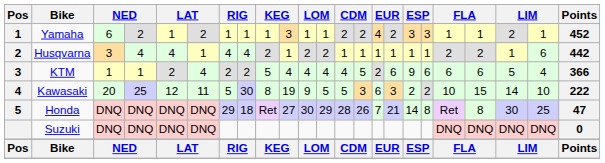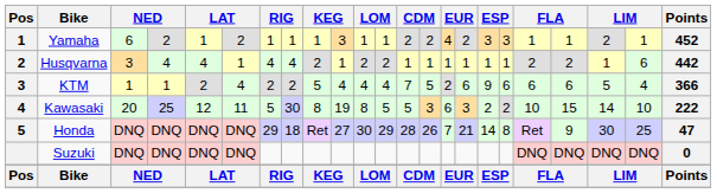KTM | column 13: 4 -> 7
Kawasaki | column 11: 9 -> 8
Honda | column 20: 8 -> 9
